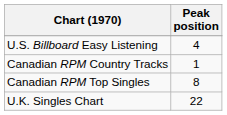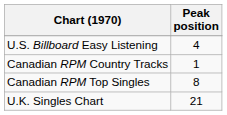U.K. Singles Chart | Peak position: 22 -> 21
